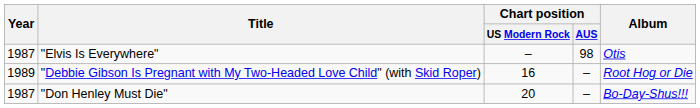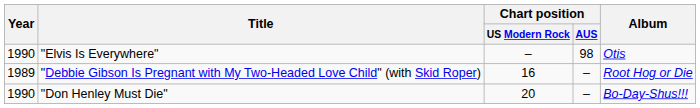"Elvis Is Everywhere" | Year: 1987 -> 1990
"Don Henley Must Die" | Year: 1987 -> 1990
